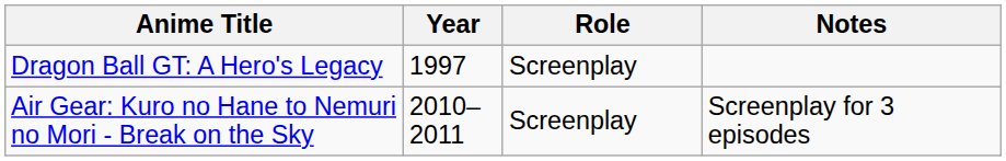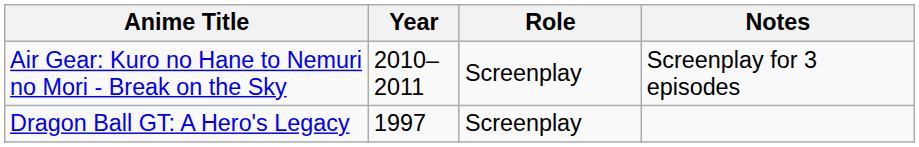rows swapped: Air Gear: Kuro no Hane to Nemuri no Mori - Break on the Sky <-> Dragon Ball GT: A Hero's Legacy
